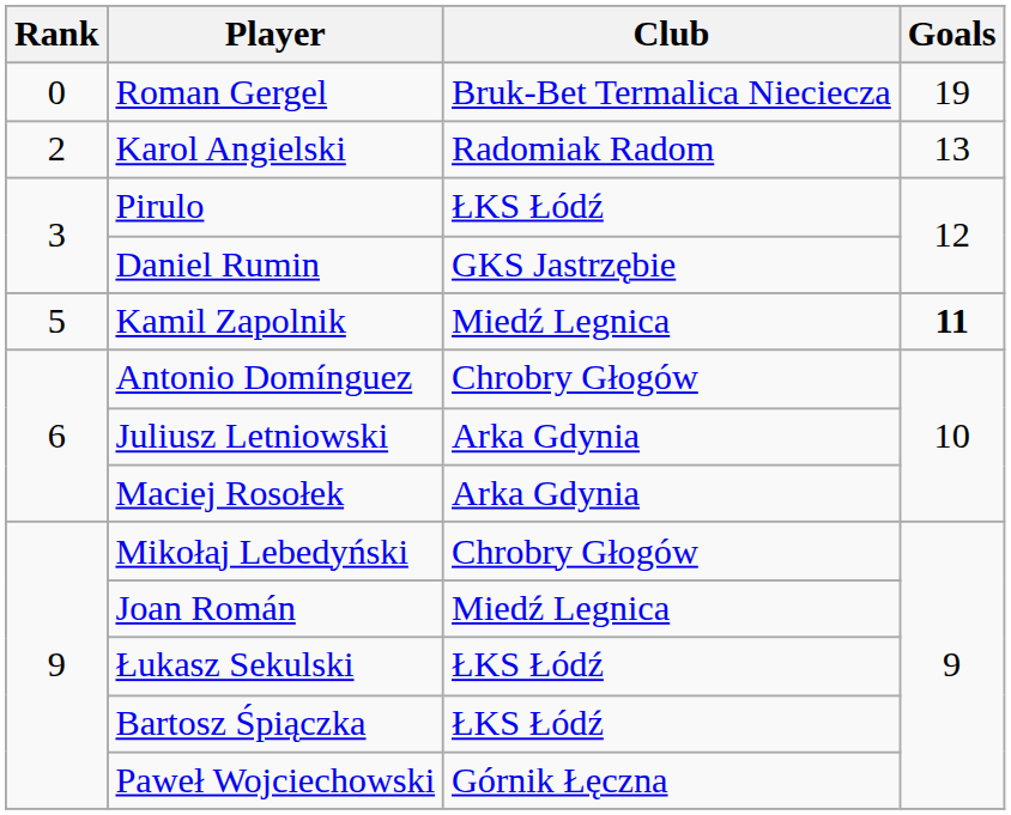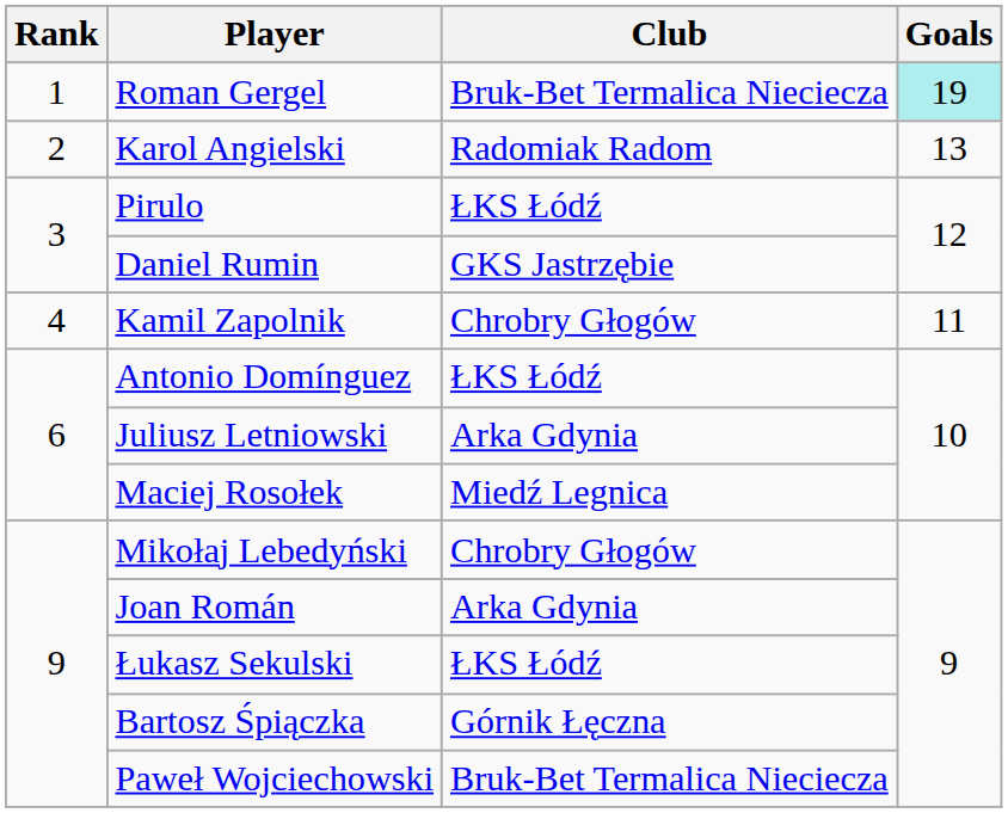Roman Gergel | Rank: 0 -> 1
Roman Gergel | Goals: no background -> paleturquoise background
Kamil Zapolnik | Rank: 5 -> 4
Kamil Zapolnik | Club: Miedź Legnica -> Chrobry Głogów
Kamil Zapolnik | Goals: bold -> normal
Antonio Domínguez | Club: Chrobry Głogów -> ŁKS Łódź
Maciej Rosołek | Club: Arka Gdynia -> Miedź Legnica
Joan Román | Club: Miedź Legnica -> Arka Gdynia
Bartosz Śpiączka | Club: ŁKS Łódź -> Górnik Łęczna
Paweł Wojciechowski | Club: Górnik Łęczna -> Bruk-Bet Termalica Nieciecza
